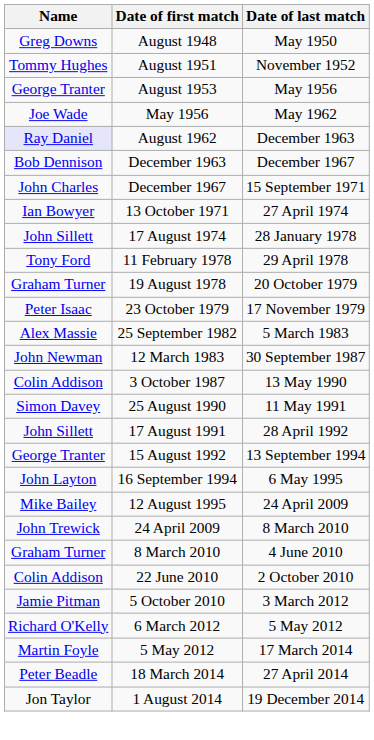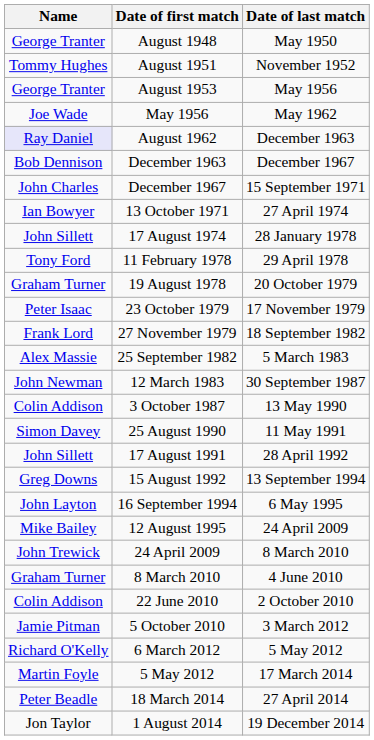August 1948 | Name: Greg Downs -> George Tranter
+ row: Frank Lord | 27 November 1979 | 18 September 1982
15 August 1992 | Name: George Tranter -> Greg Downs
